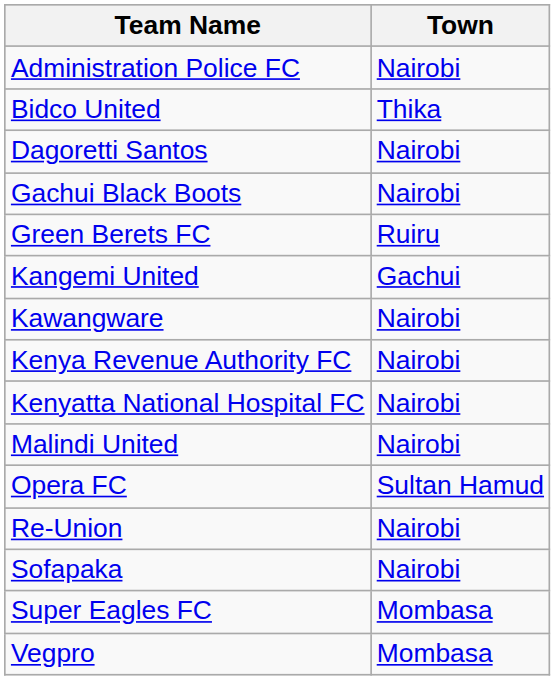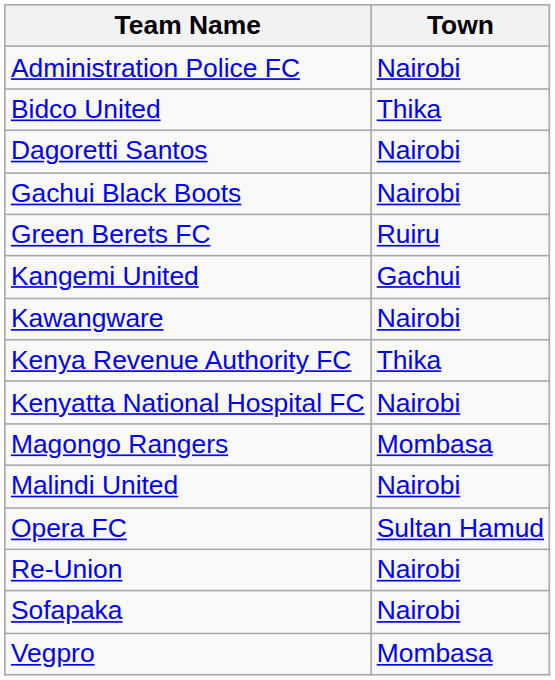Kenya Revenue Authority FC | Town: Nairobi -> Thika
+ row: Magongo Rangers | Mombasa
- row: Super Eagles FC | Mombasa
